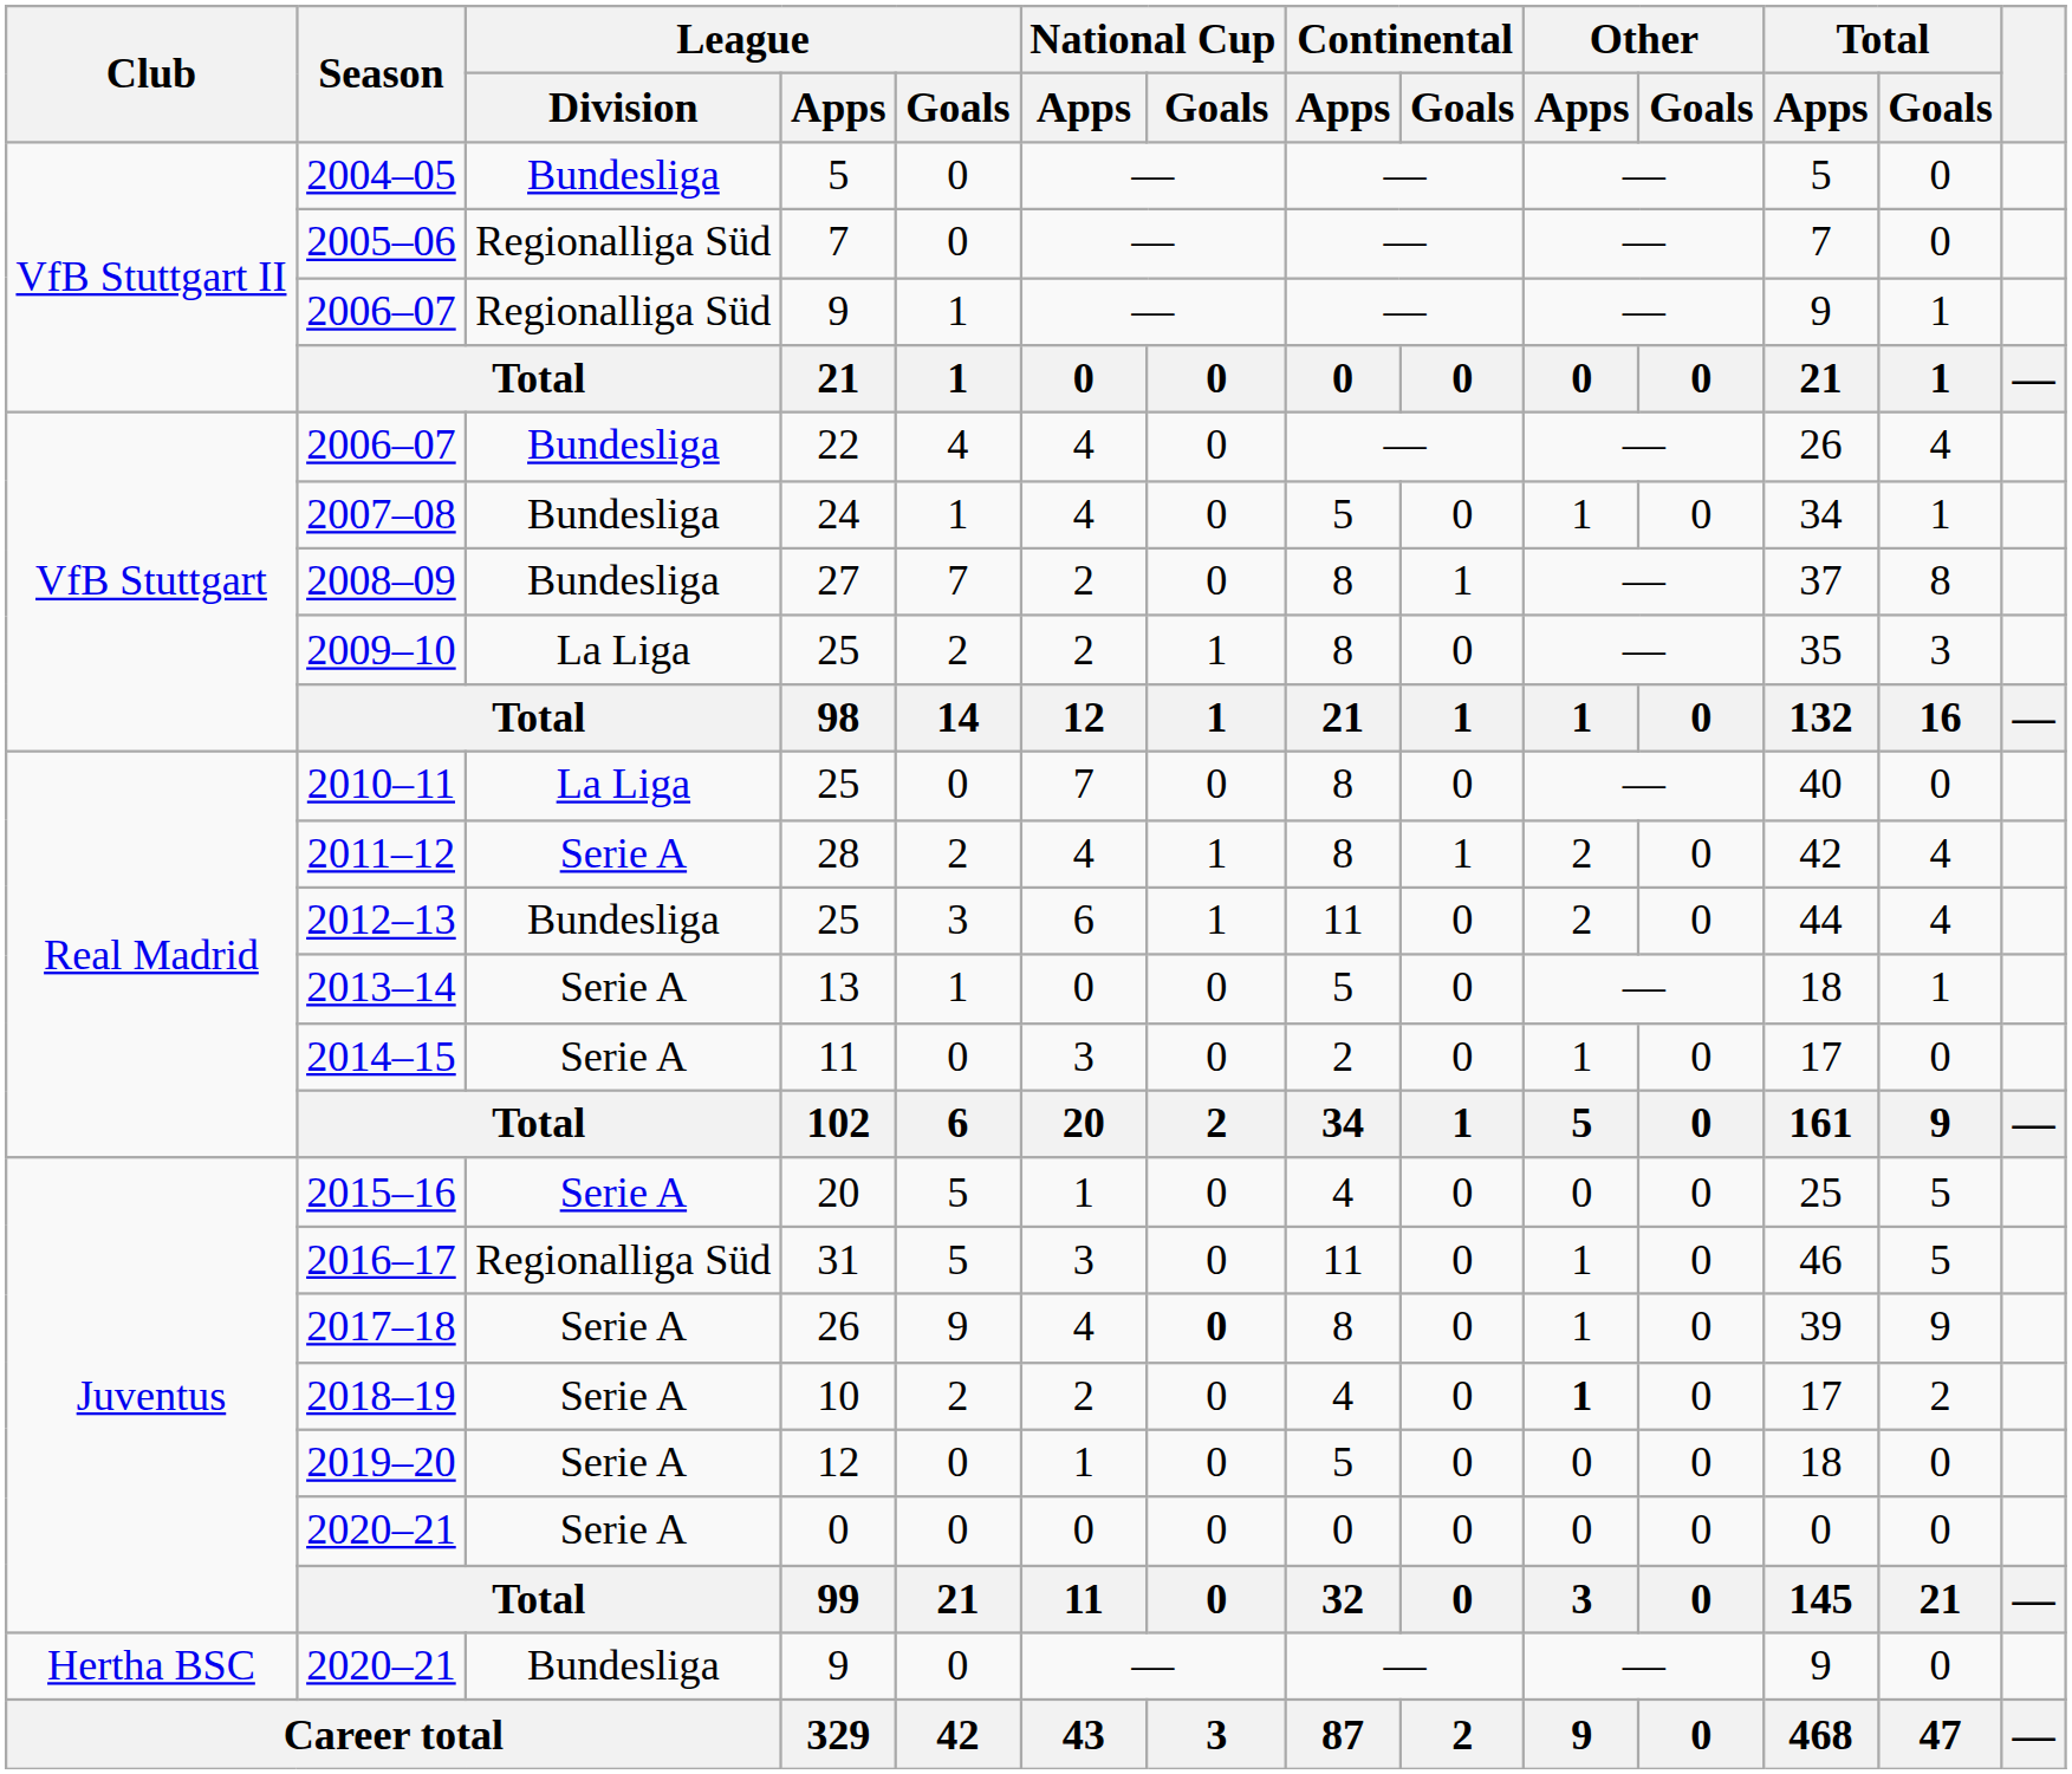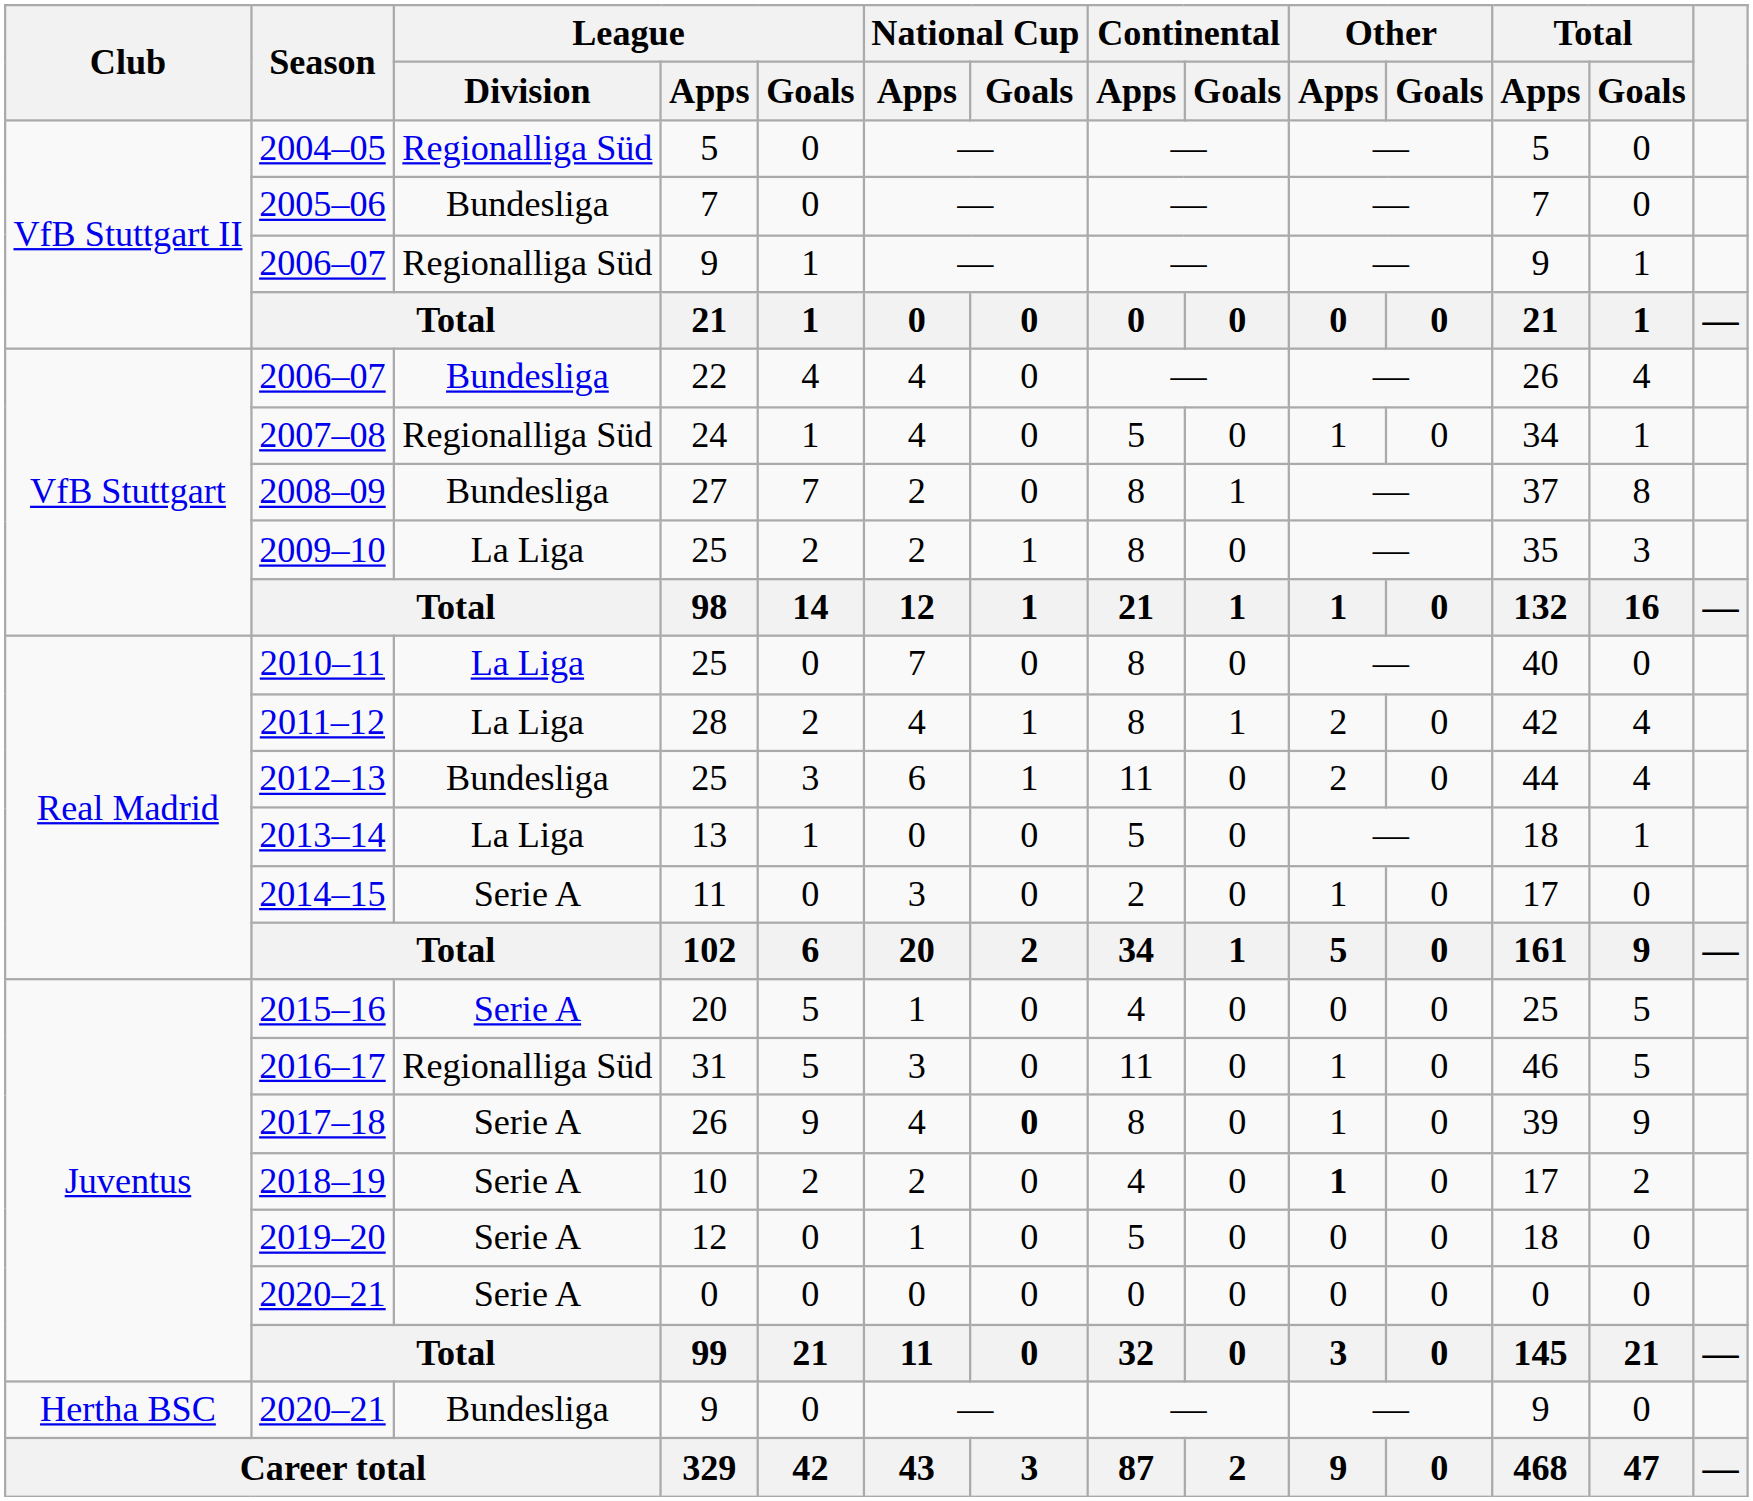2004–05 | League / Division: Bundesliga -> Regionalliga Süd
2005–06 | League / Division: Regionalliga Süd -> Bundesliga
2007–08 | League / Division: Bundesliga -> Regionalliga Süd
2011–12 | League / Division: Serie A -> La Liga
2013–14 | League / Division: Serie A -> La Liga
